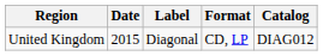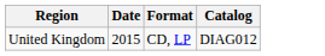- column: Label | Diagonal
